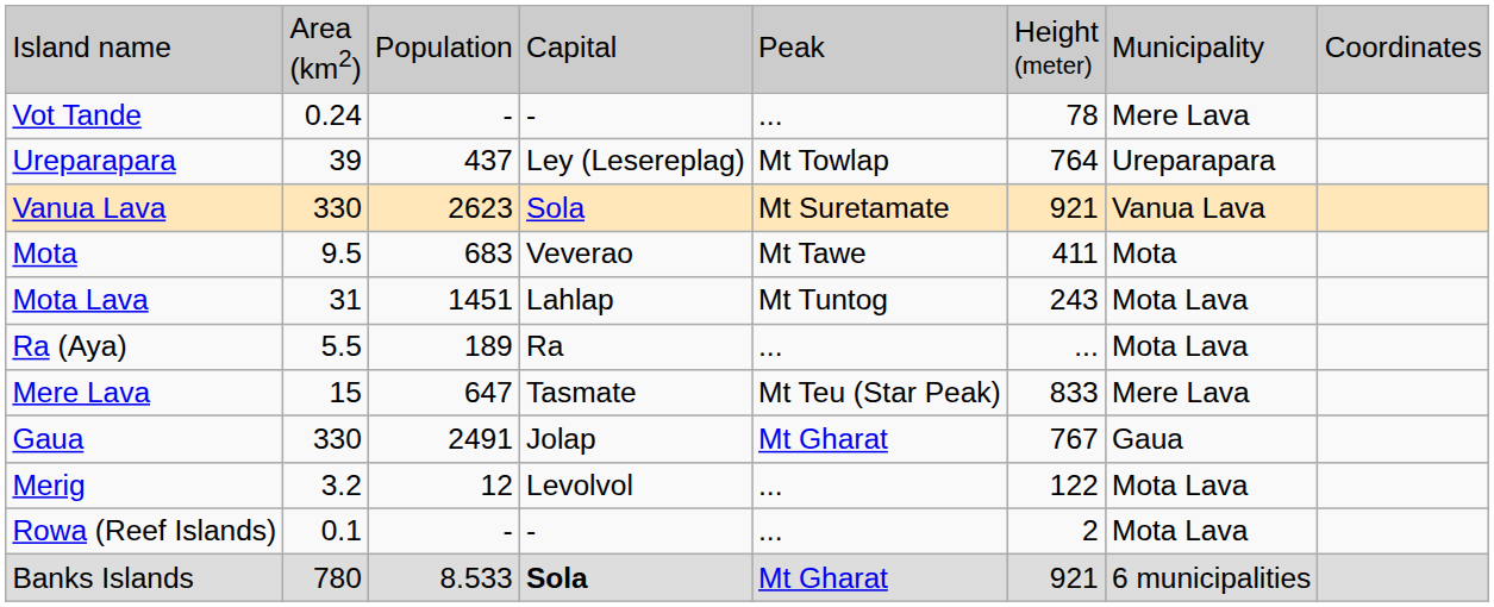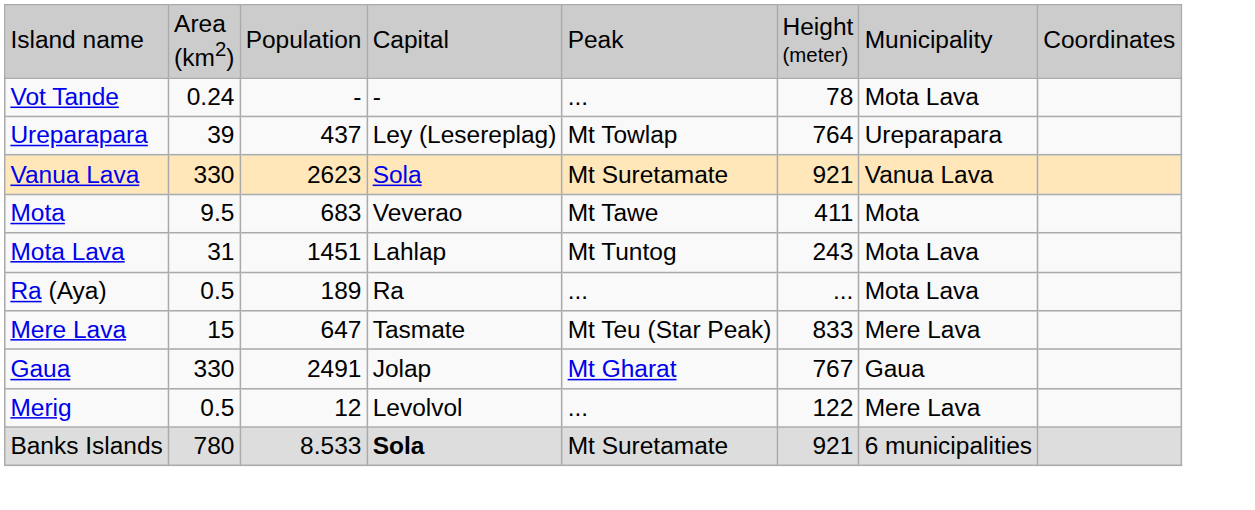Vot Tande | column 7: Mere Lava -> Mota Lava
Ra (Aya) | column 2: 5.5 -> 0.5
Merig | column 2: 3.2 -> 0.5
Merig | column 7: Mota Lava -> Mere Lava
- row: Rowa (Reef Islands) | 0.1 | - | - | ... | 2 | Mota Lava
Banks Islands | column 5: Mt Gharat -> Mt Suretamate
